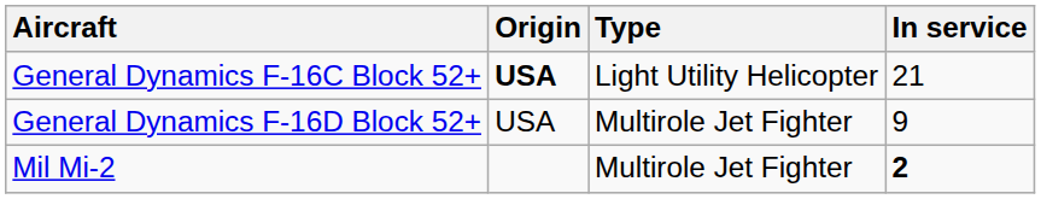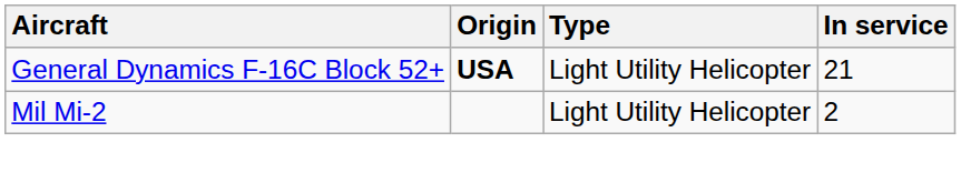- row: General Dynamics F-16D Block 52+ | USA | Multirole Jet Fighter | 9
Mil Mi-2 | Type: Multirole Jet Fighter -> Light Utility Helicopter
Mil Mi-2 | In service: bold -> normal
